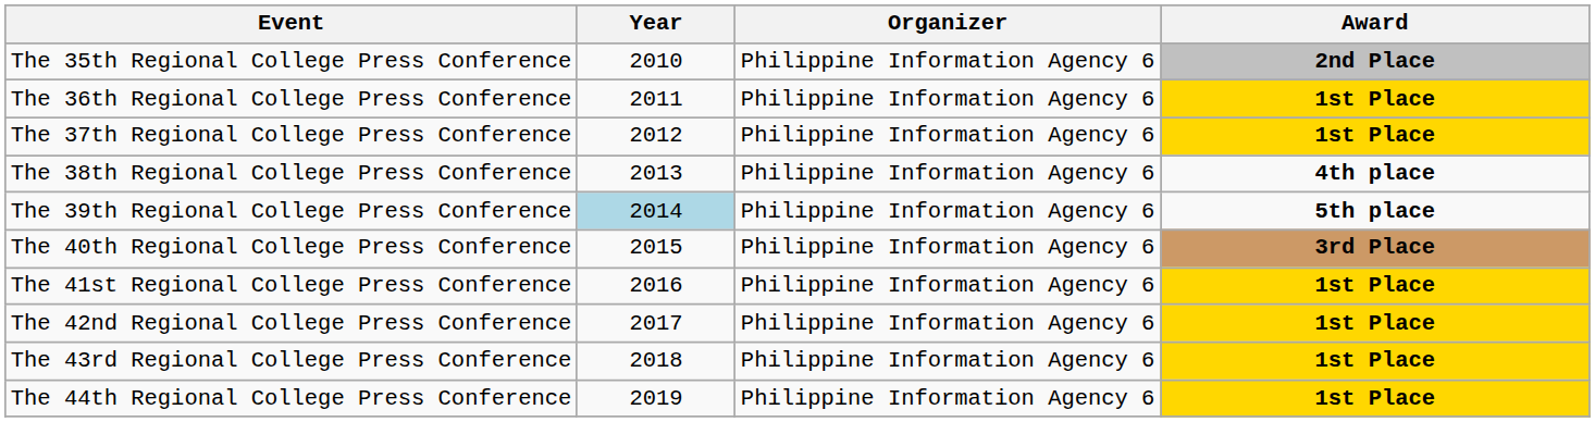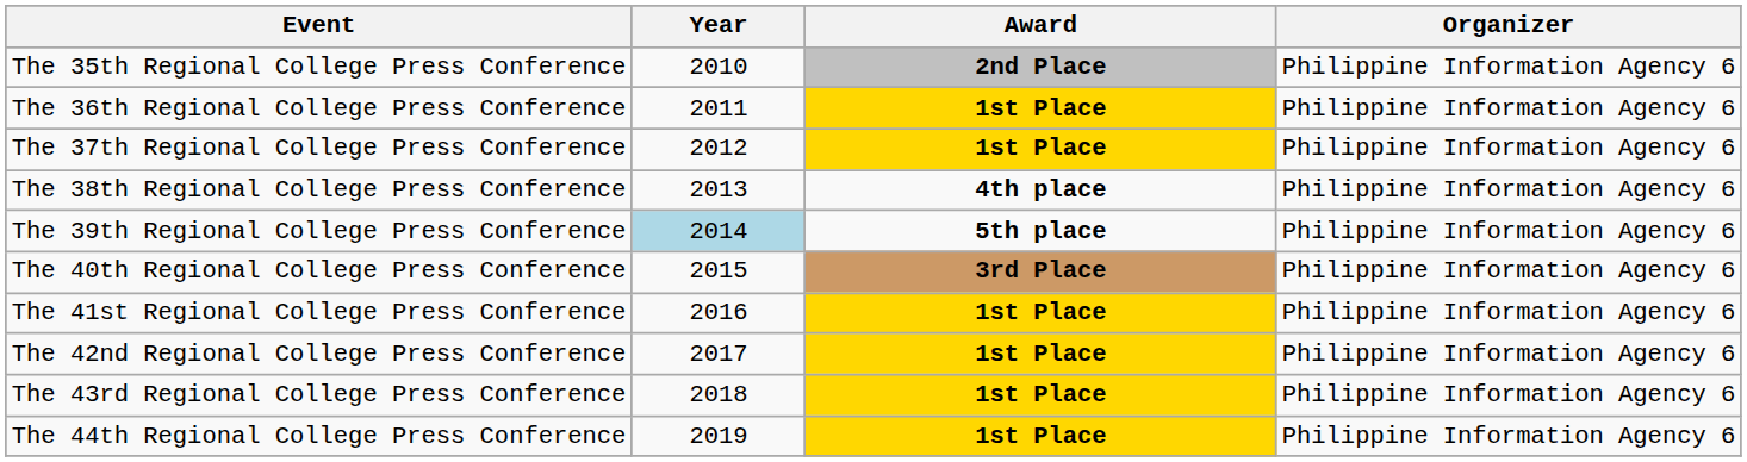columns swapped: Award <-> Organizer
